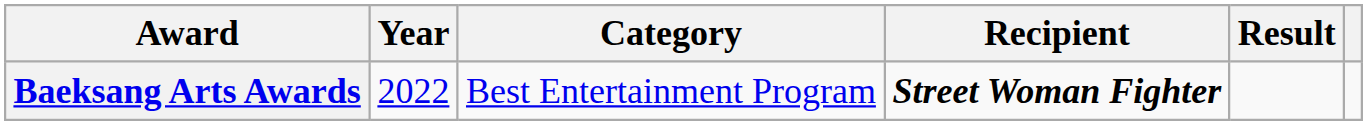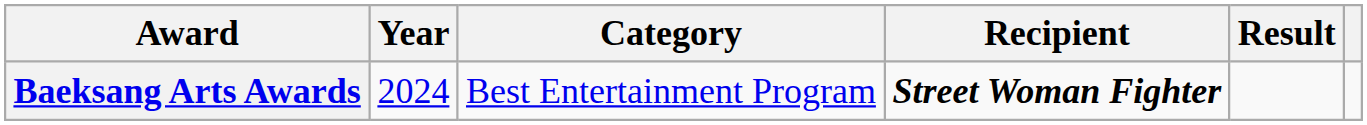Baeksang Arts Awards | Year: 2022 -> 2024
